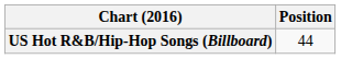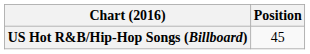US Hot R&B/Hip-Hop Songs (Billboard) | Position: 44 -> 45
